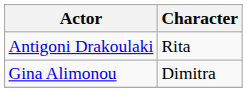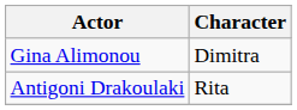rows swapped: Antigoni Drakoulaki <-> Gina Alimonou
